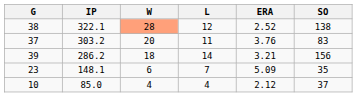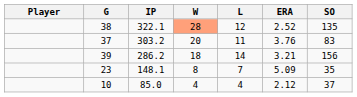+ column: Player
38 | SO: 138 -> 135
23 | W: 6 -> 8
